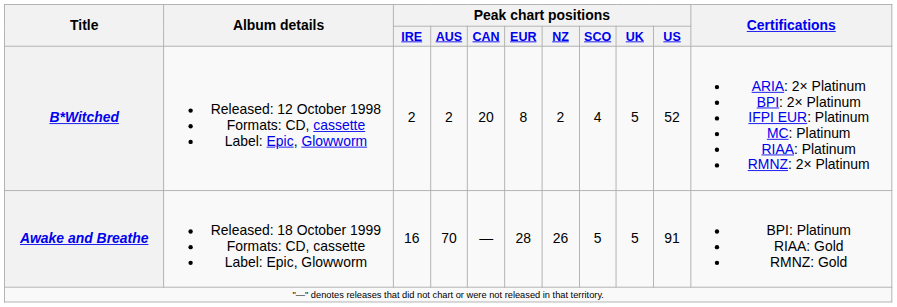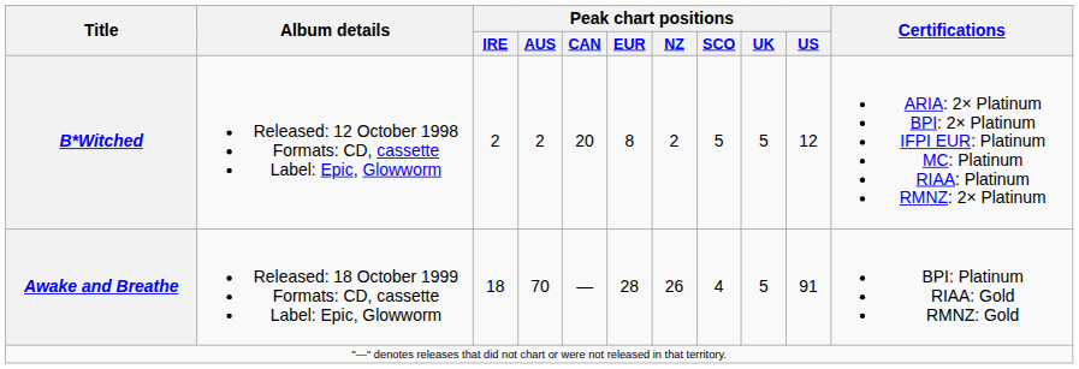B*Witched | Peak chart positions / SCO: 4 -> 5
B*Witched | Peak chart positions / US: 52 -> 12
Awake and Breathe | Peak chart positions / IRE: 16 -> 18
Awake and Breathe | Peak chart positions / SCO: 5 -> 4
